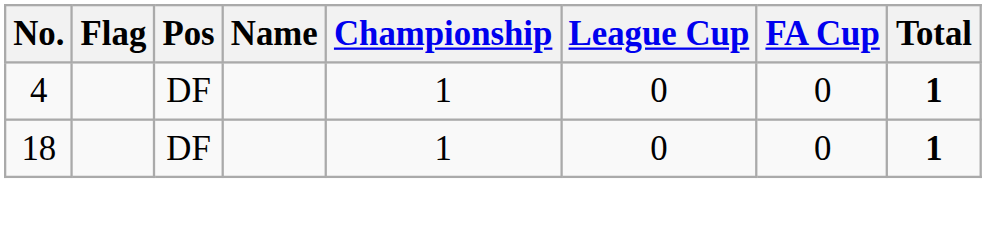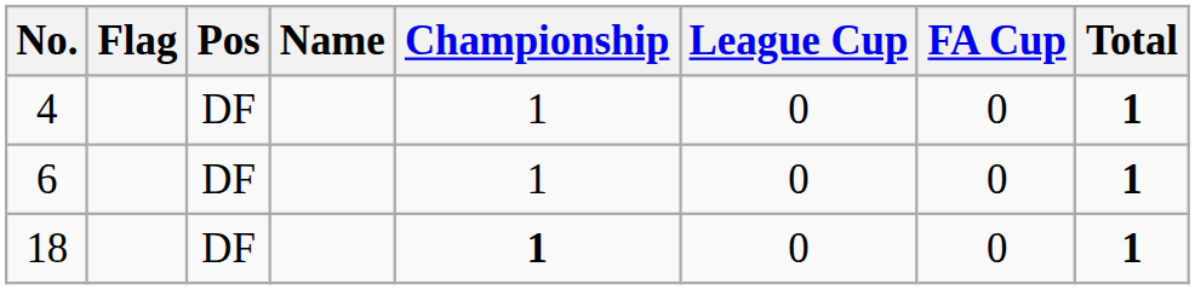+ row: 6 | DF | 1 | 0 | 0 | 1
18 | Championship: normal -> bold
